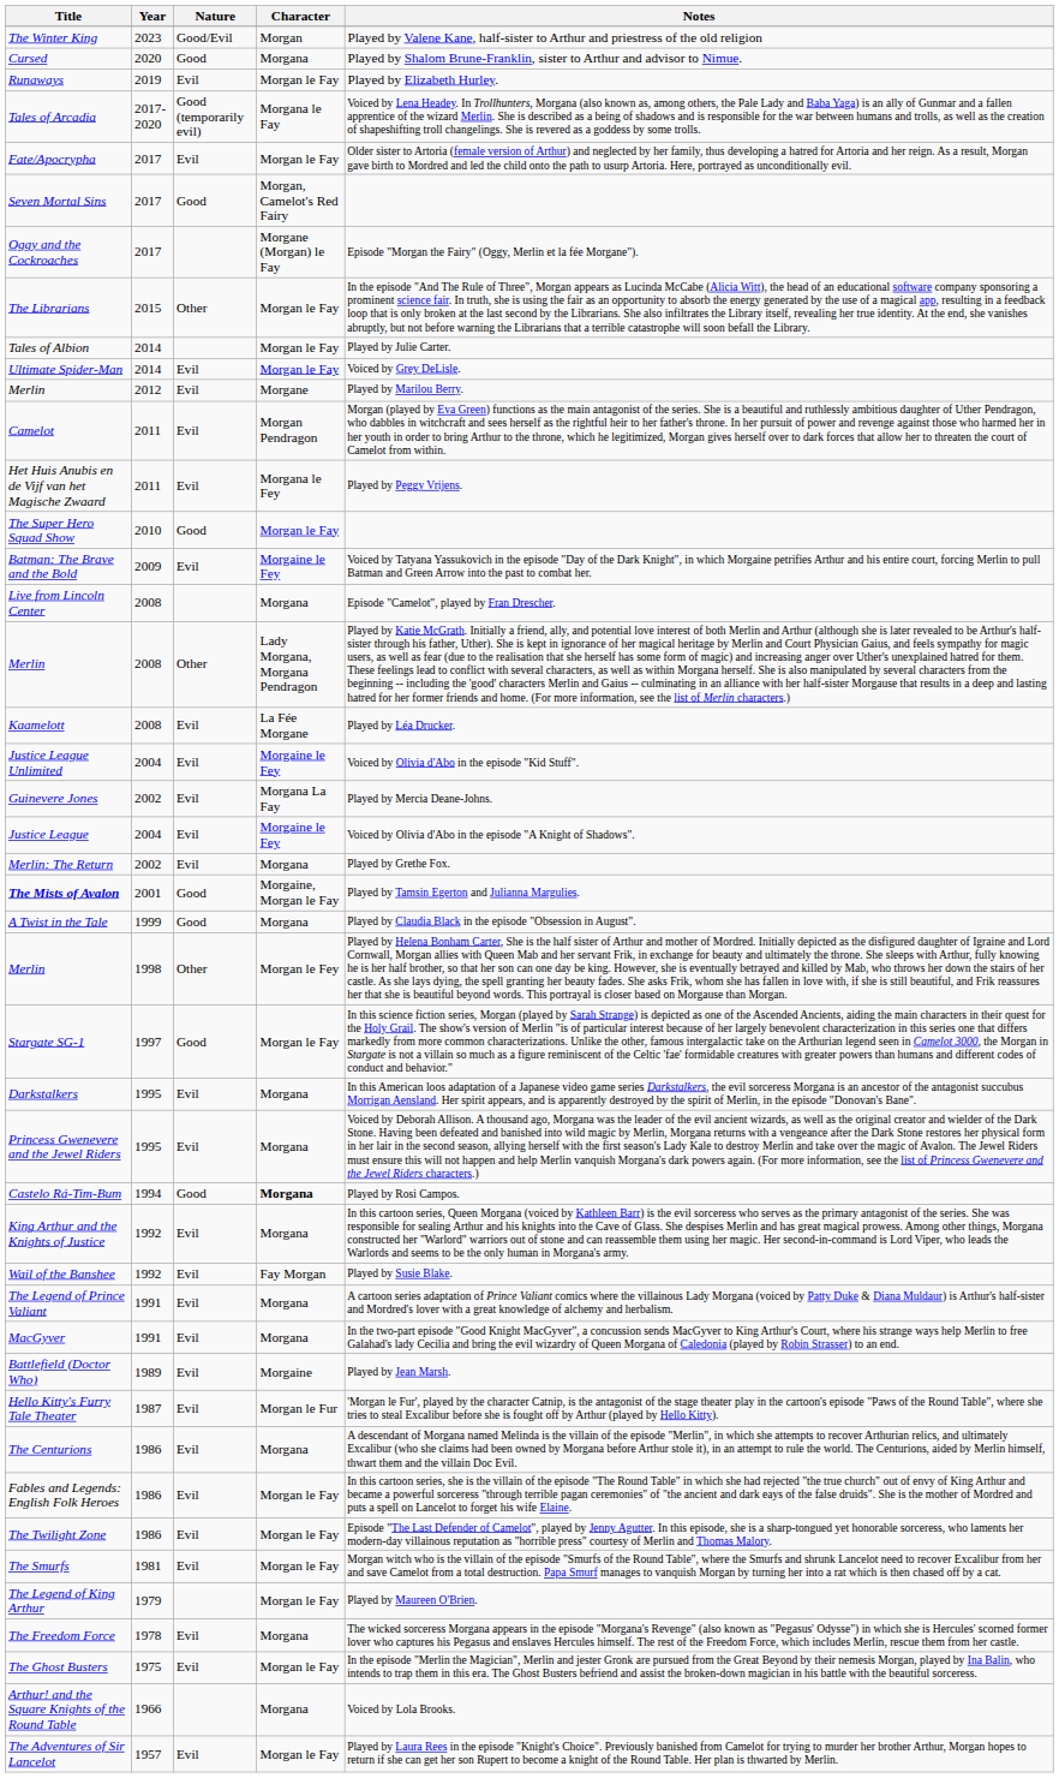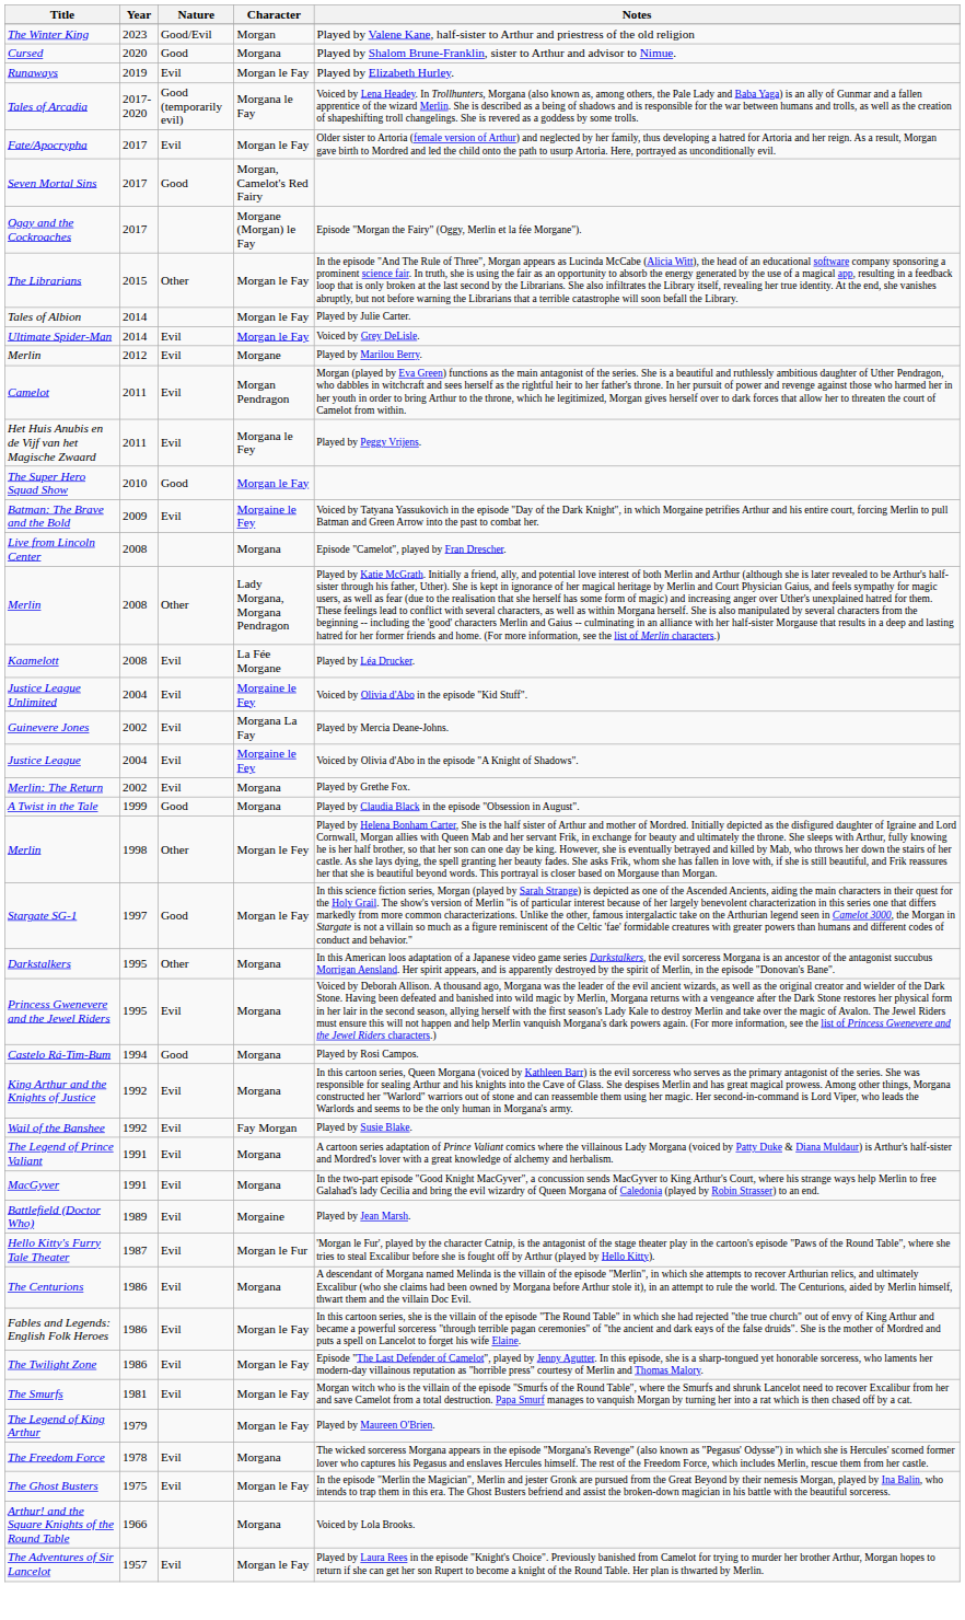- row: The Mists of Avalon | 2001 | Good | Morgaine, Morgan le Fay | Played by Tamsin Egerton and Julianna Margulies.
Darkstalkers | Nature: Evil -> Other
Castelo Rá-Tim-Bum | Character: bold -> normal
